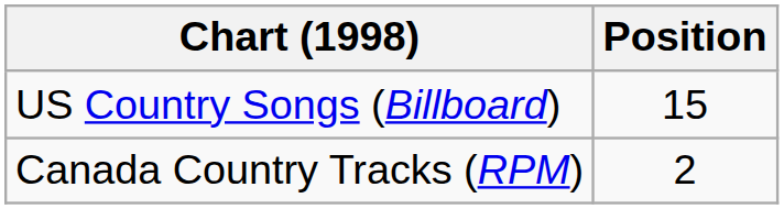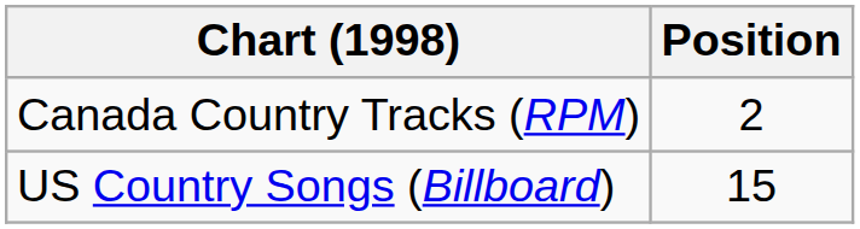rows swapped: Canada Country Tracks (RPM) <-> US Country Songs (Billboard)
